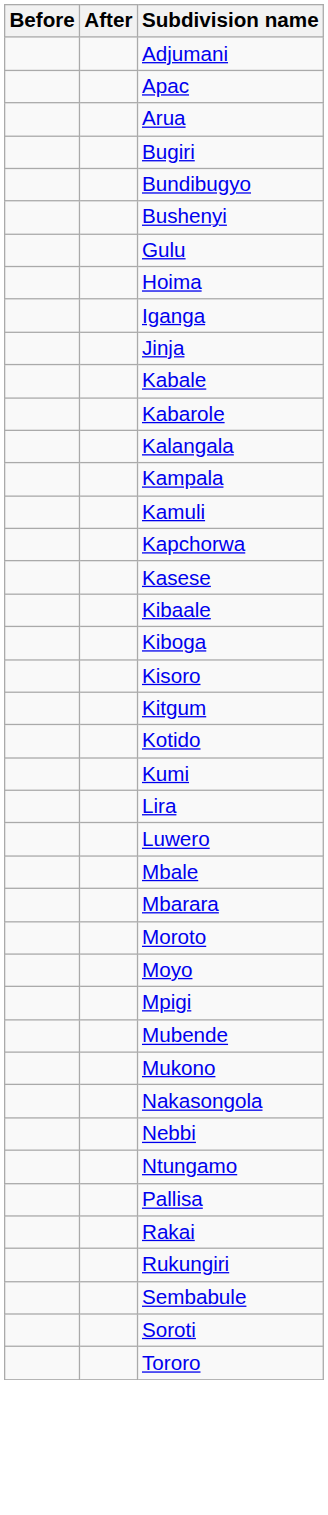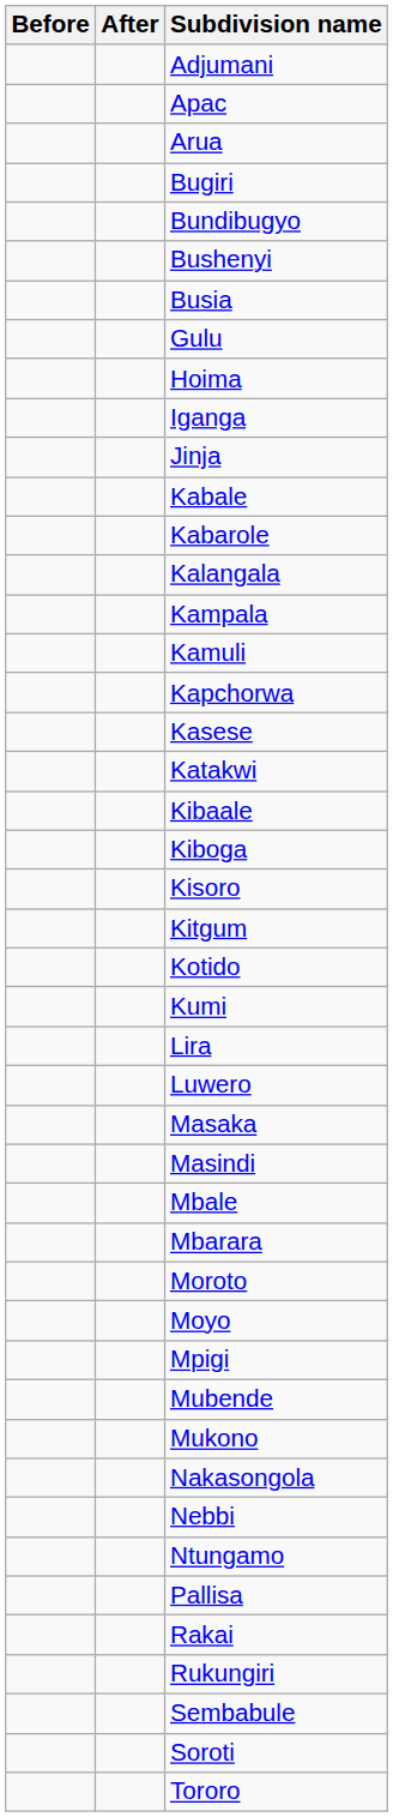+ row: Busia
+ row: Katakwi
+ row: Masaka
+ row: Masindi
